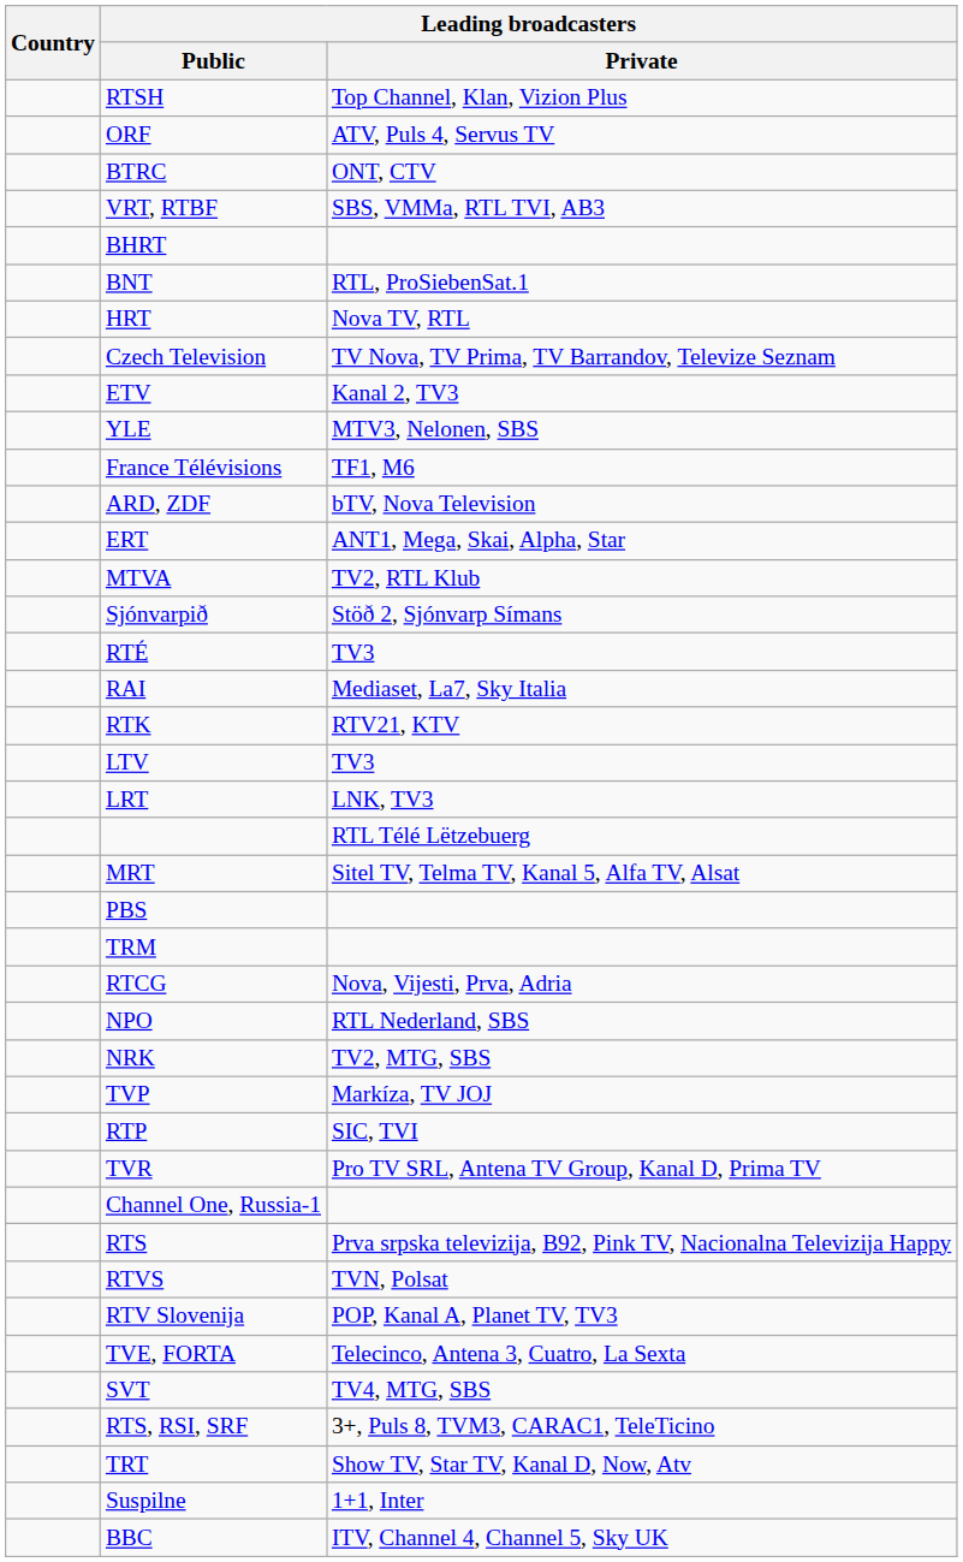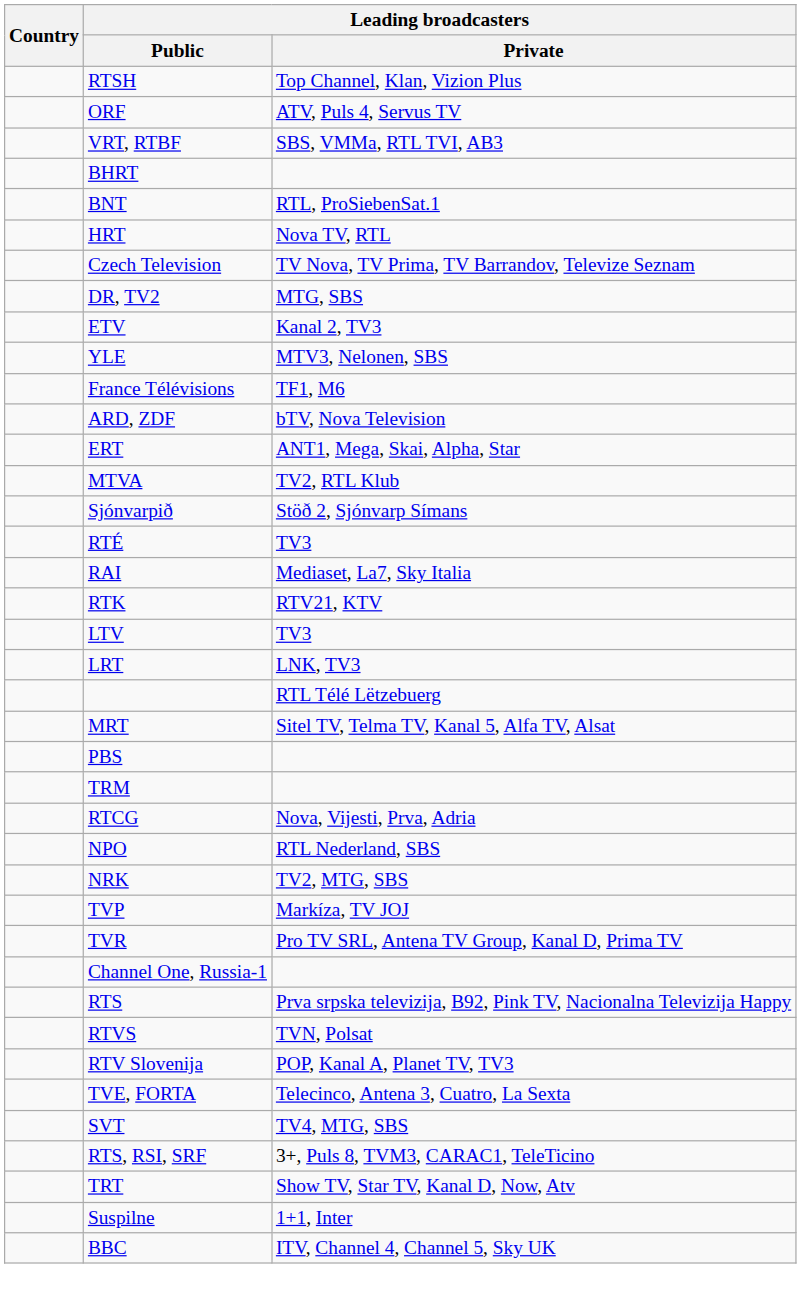- row: BTRC | ONT, CTV
+ row: DR, TV2 | MTG, SBS
- row: RTP | SIC, TVI
